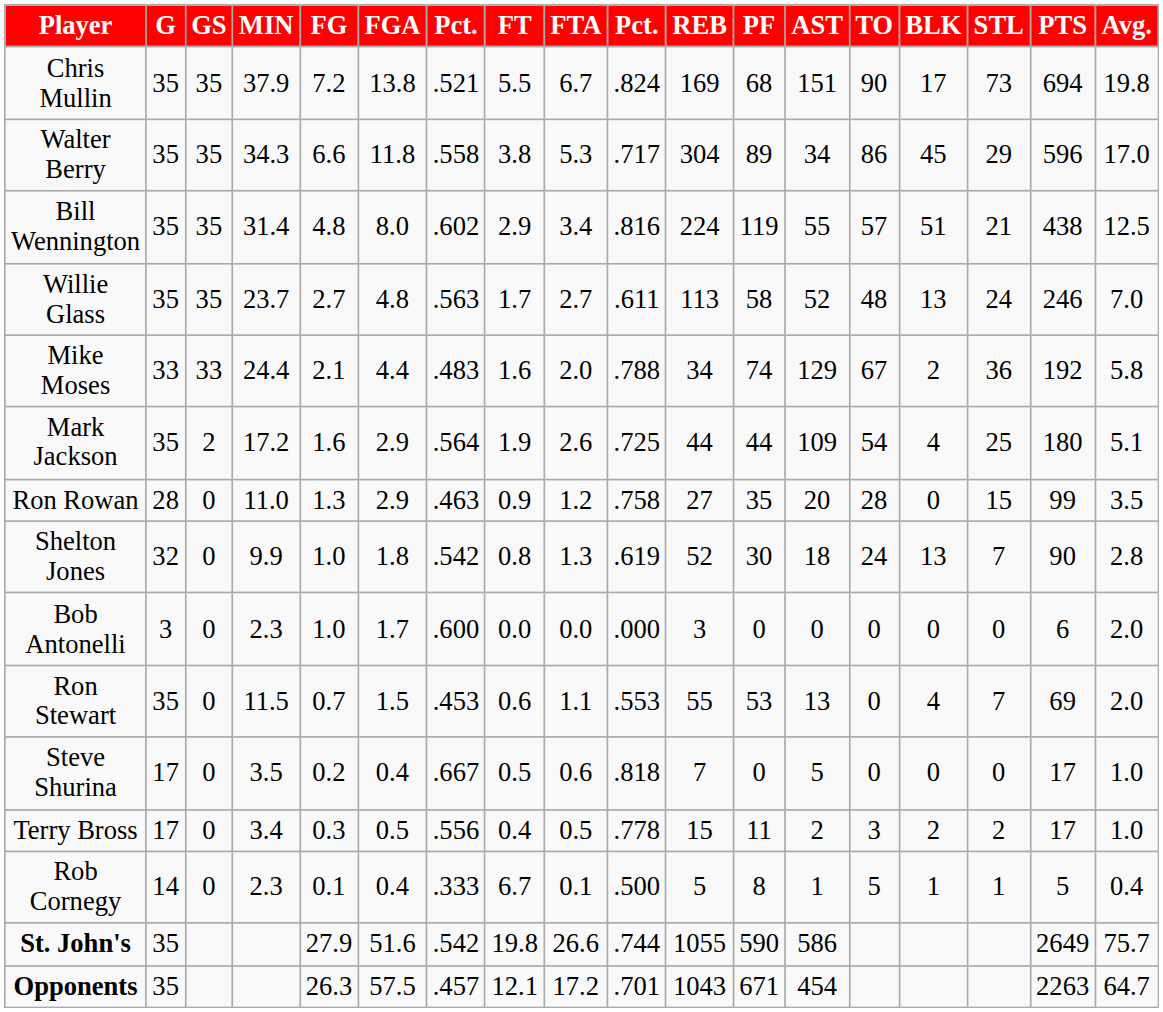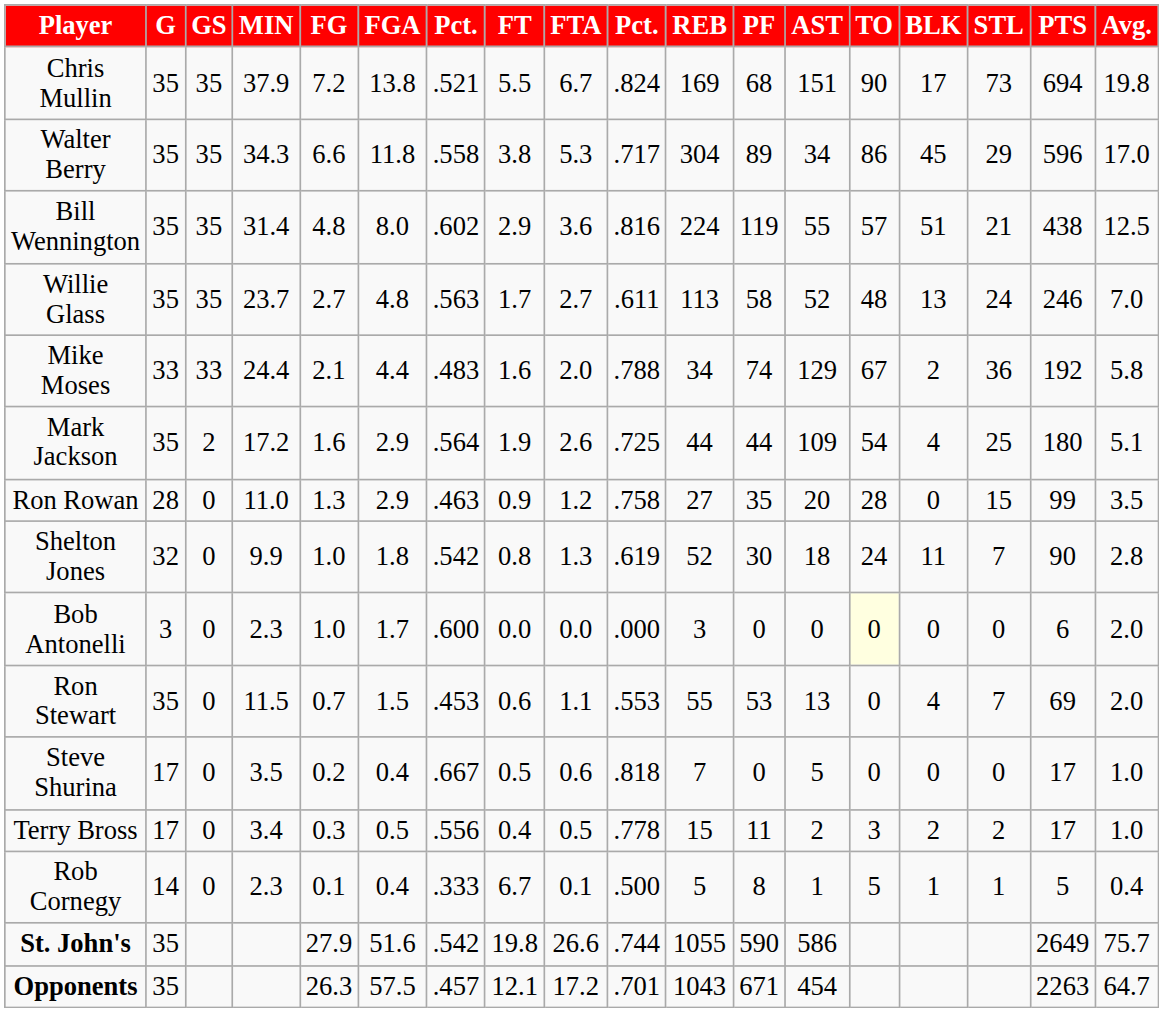Bill Wennington | FTA: 3.4 -> 3.6
Shelton Jones | BLK: 13 -> 11
Bob Antonelli | TO: no background -> lightyellow background
